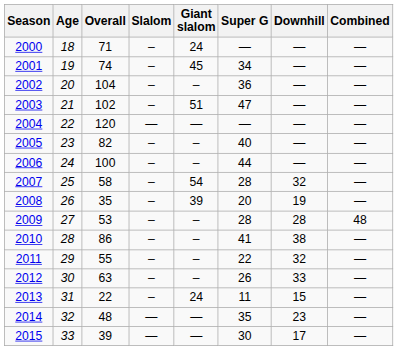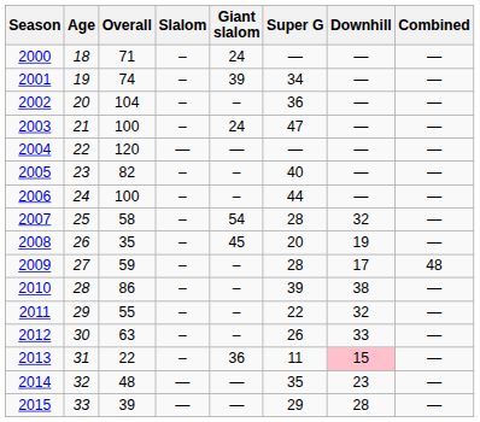2001 | Giant slalom: 45 -> 39
2003 | Overall: 102 -> 100
2003 | Giant slalom: 51 -> 24
2008 | Giant slalom: 39 -> 45
2009 | Overall: 53 -> 59
2009 | Downhill: 28 -> 17
2010 | Super G: 41 -> 39
2013 | Giant slalom: 24 -> 36
2013 | Downhill: no background -> pink background
2015 | Super G: 30 -> 29
2015 | Downhill: 17 -> 28
